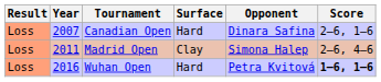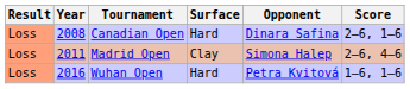Canadian Open | Year: 2007 -> 2008
Wuhan Open | Score: bold -> normal
